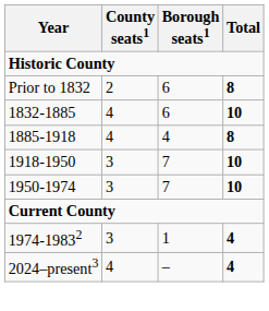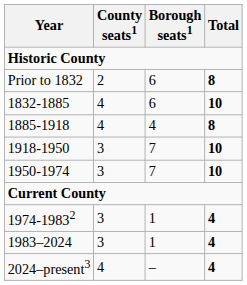+ row: 1983–2024 | 3 | 1 | 4
